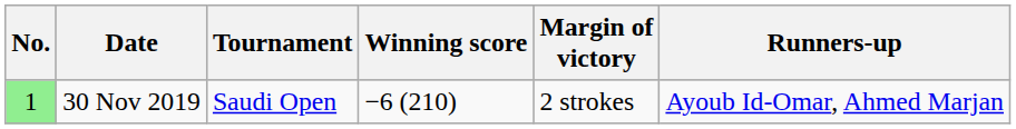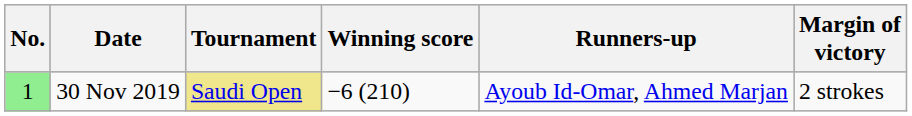columns swapped: Margin of victory <-> Runners-up
30 Nov 2019 | Tournament: no background -> khaki background
